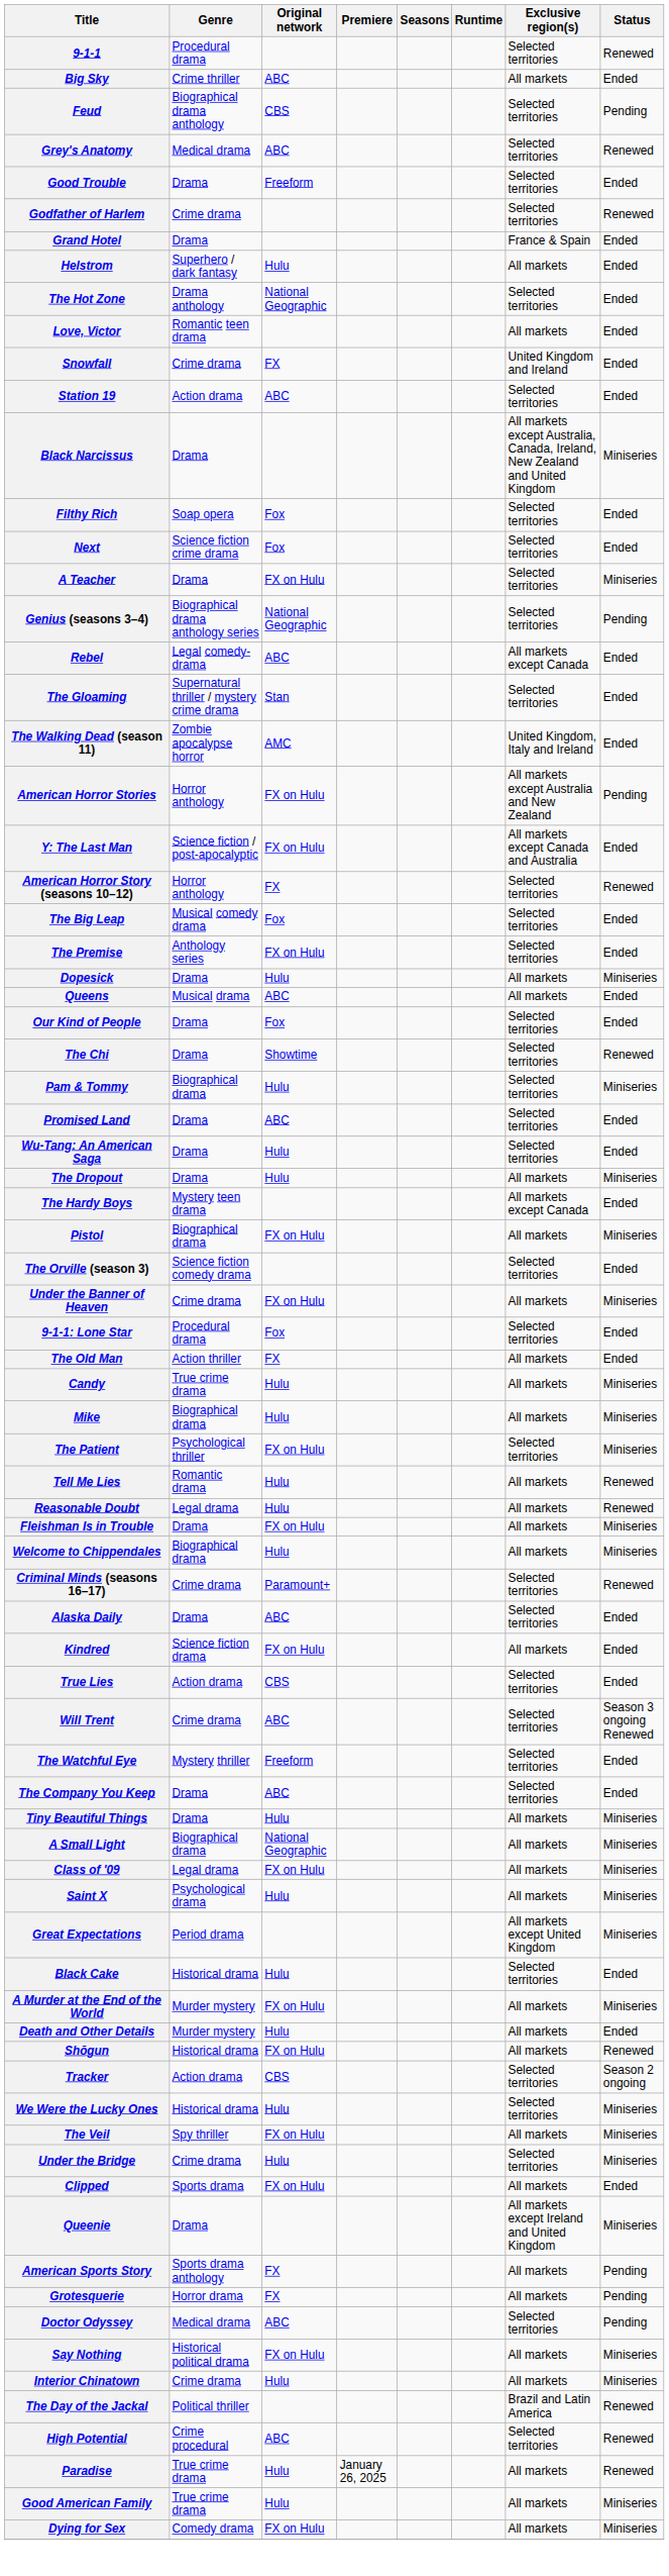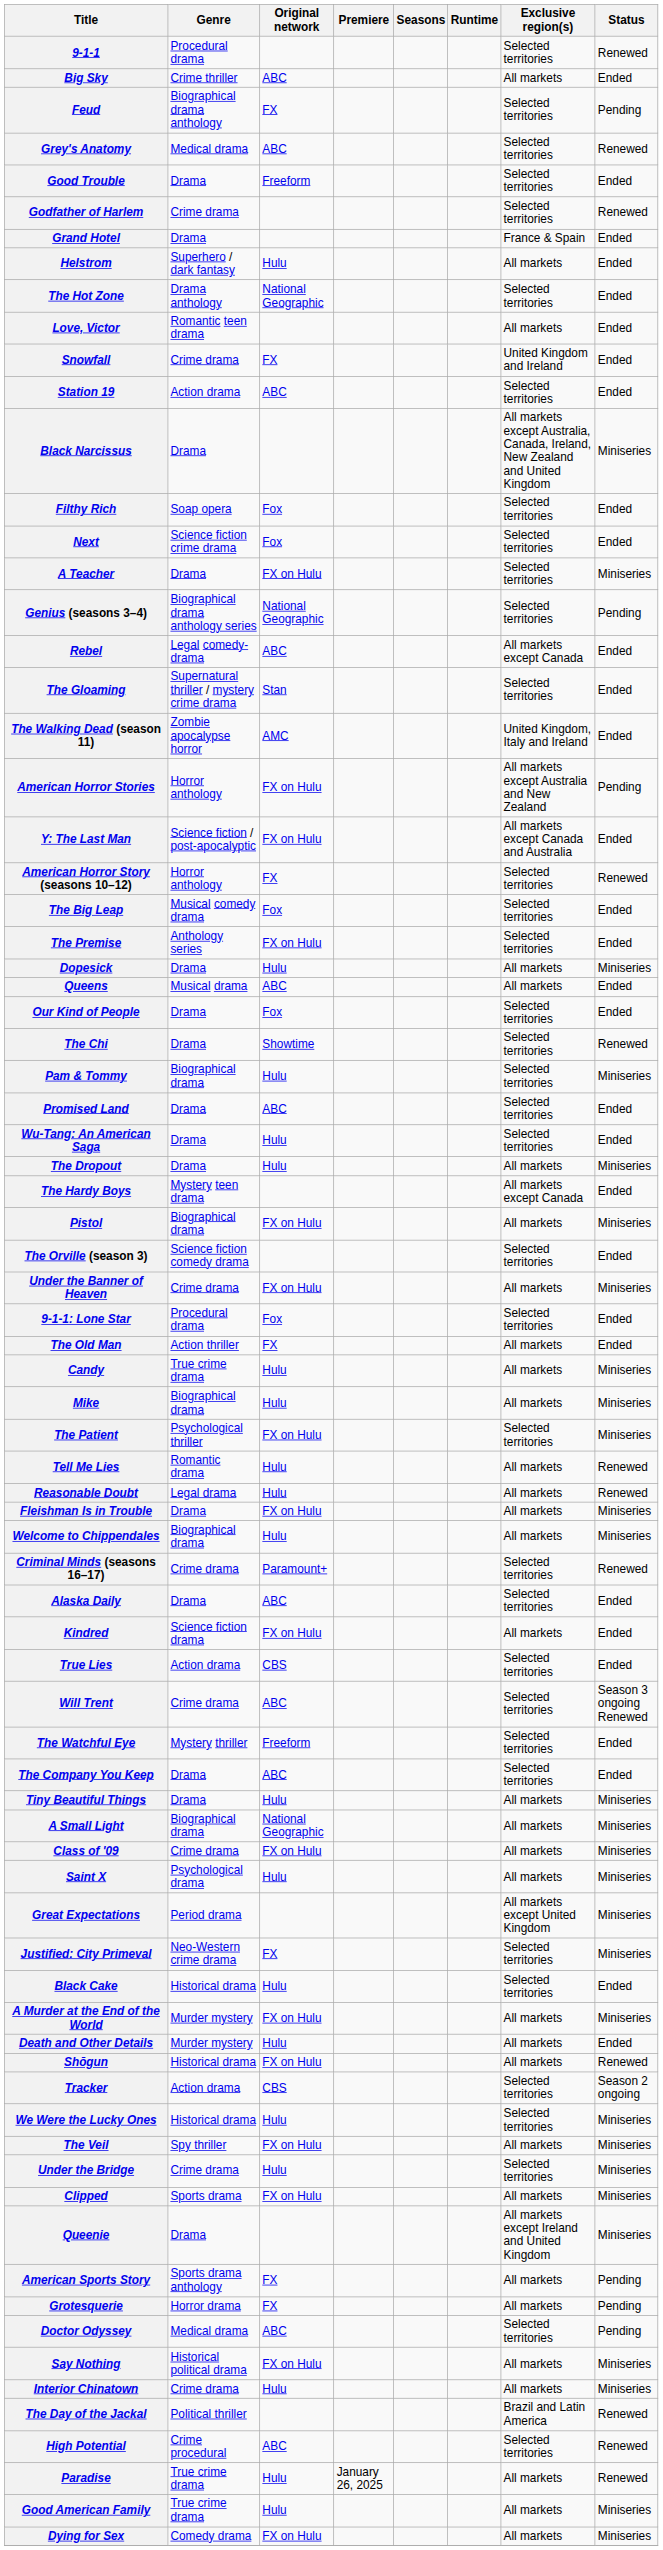Feud | Original network: CBS -> FX
Class of '09 | Genre: Legal drama -> Crime drama
+ row: Justified: City Primeval | Neo-Western crime drama | FX | Selected territories | Miniseries
Clipped | Status: Ended -> Miniseries
